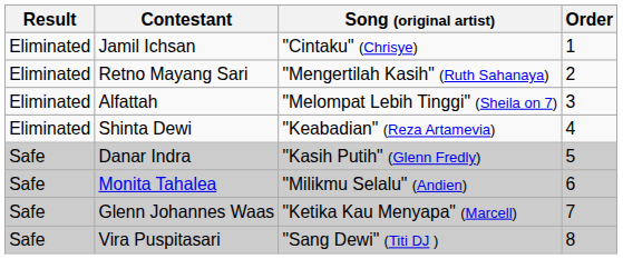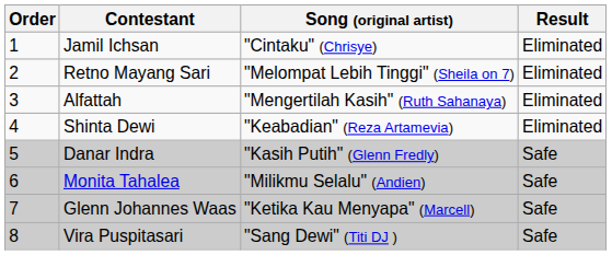columns swapped: Order <-> Result
Retno Mayang Sari | Song (original artist): "Mengertilah Kasih" (Ruth Sahanaya) -> "Melompat Lebih Tinggi" (Sheila on 7)
Alfattah | Song (original artist): "Melompat Lebih Tinggi" (Sheila on 7) -> "Mengertilah Kasih" (Ruth Sahanaya)
